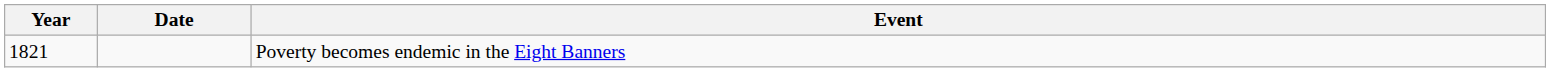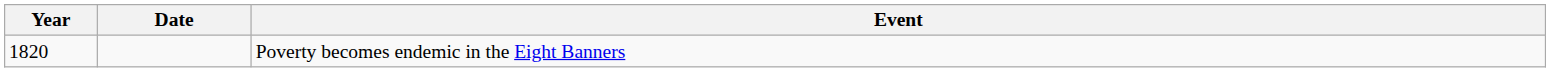Poverty becomes endemic in the Eight Banners | Year: 1821 -> 1820
